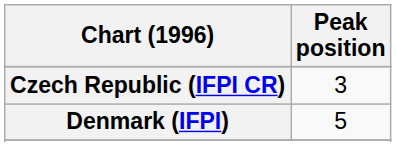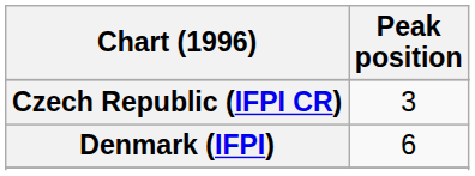Denmark (IFPI) | Peak position: 5 -> 6
